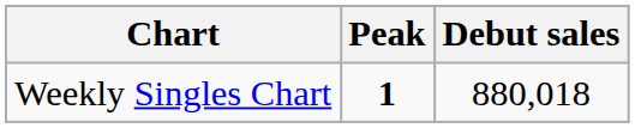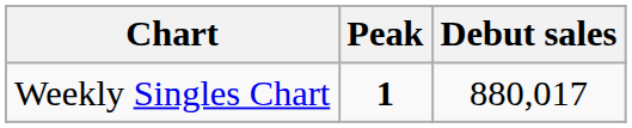Weekly Singles Chart | Debut sales: 880,018 -> 880,017
